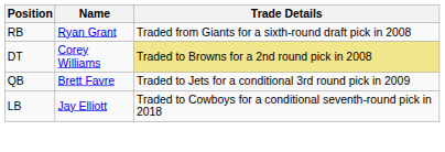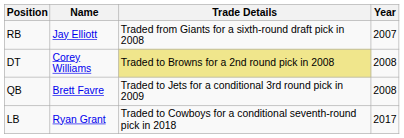+ column: Year | 2007 | 2008 | 2008 | 2017
RB | Name: Ryan Grant -> Jay Elliott
LB | Name: Jay Elliott -> Ryan Grant
